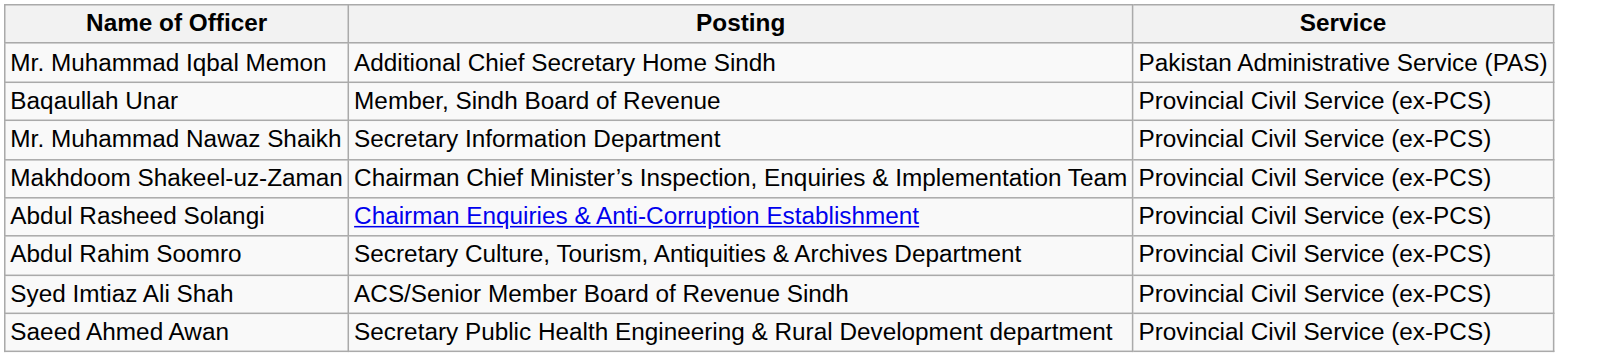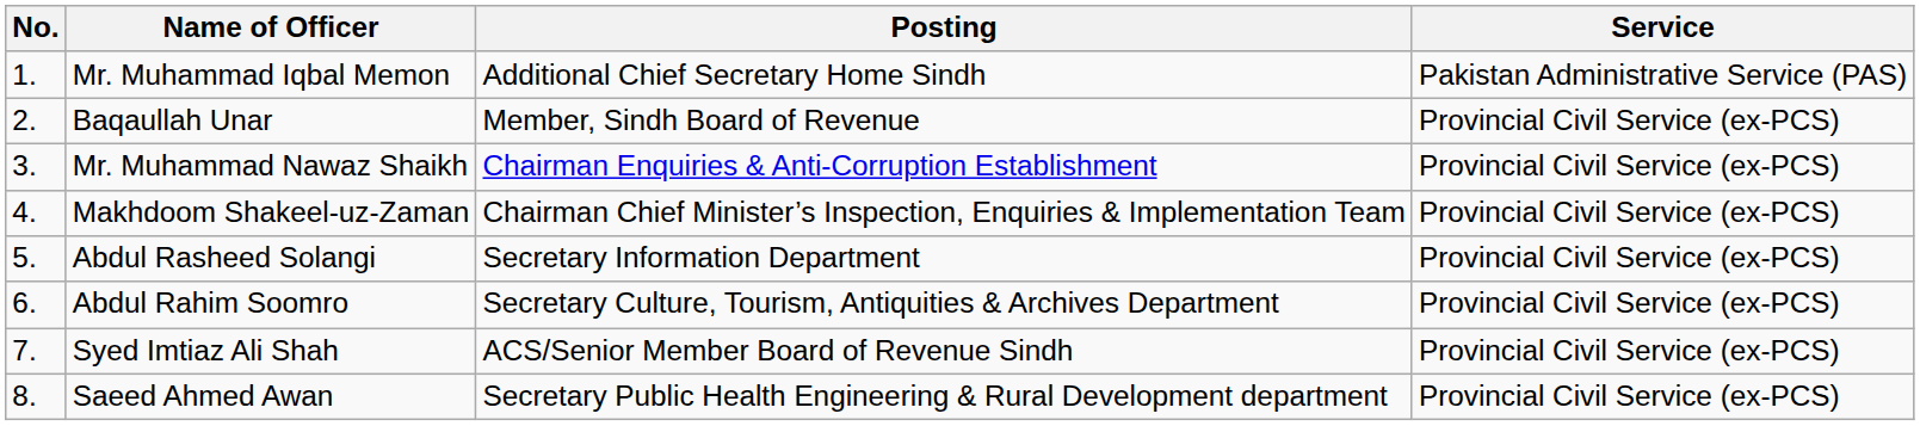+ column: No. | 1. | 2. | 3. | 4. | 5. | 6. | 7. | 8.
Mr. Muhammad Nawaz Shaikh | Posting: Secretary Information Department -> Chairman Enquiries & Anti-Corruption Establishment
Abdul Rasheed Solangi | Posting: Chairman Enquiries & Anti-Corruption Establishment -> Secretary Information Department
